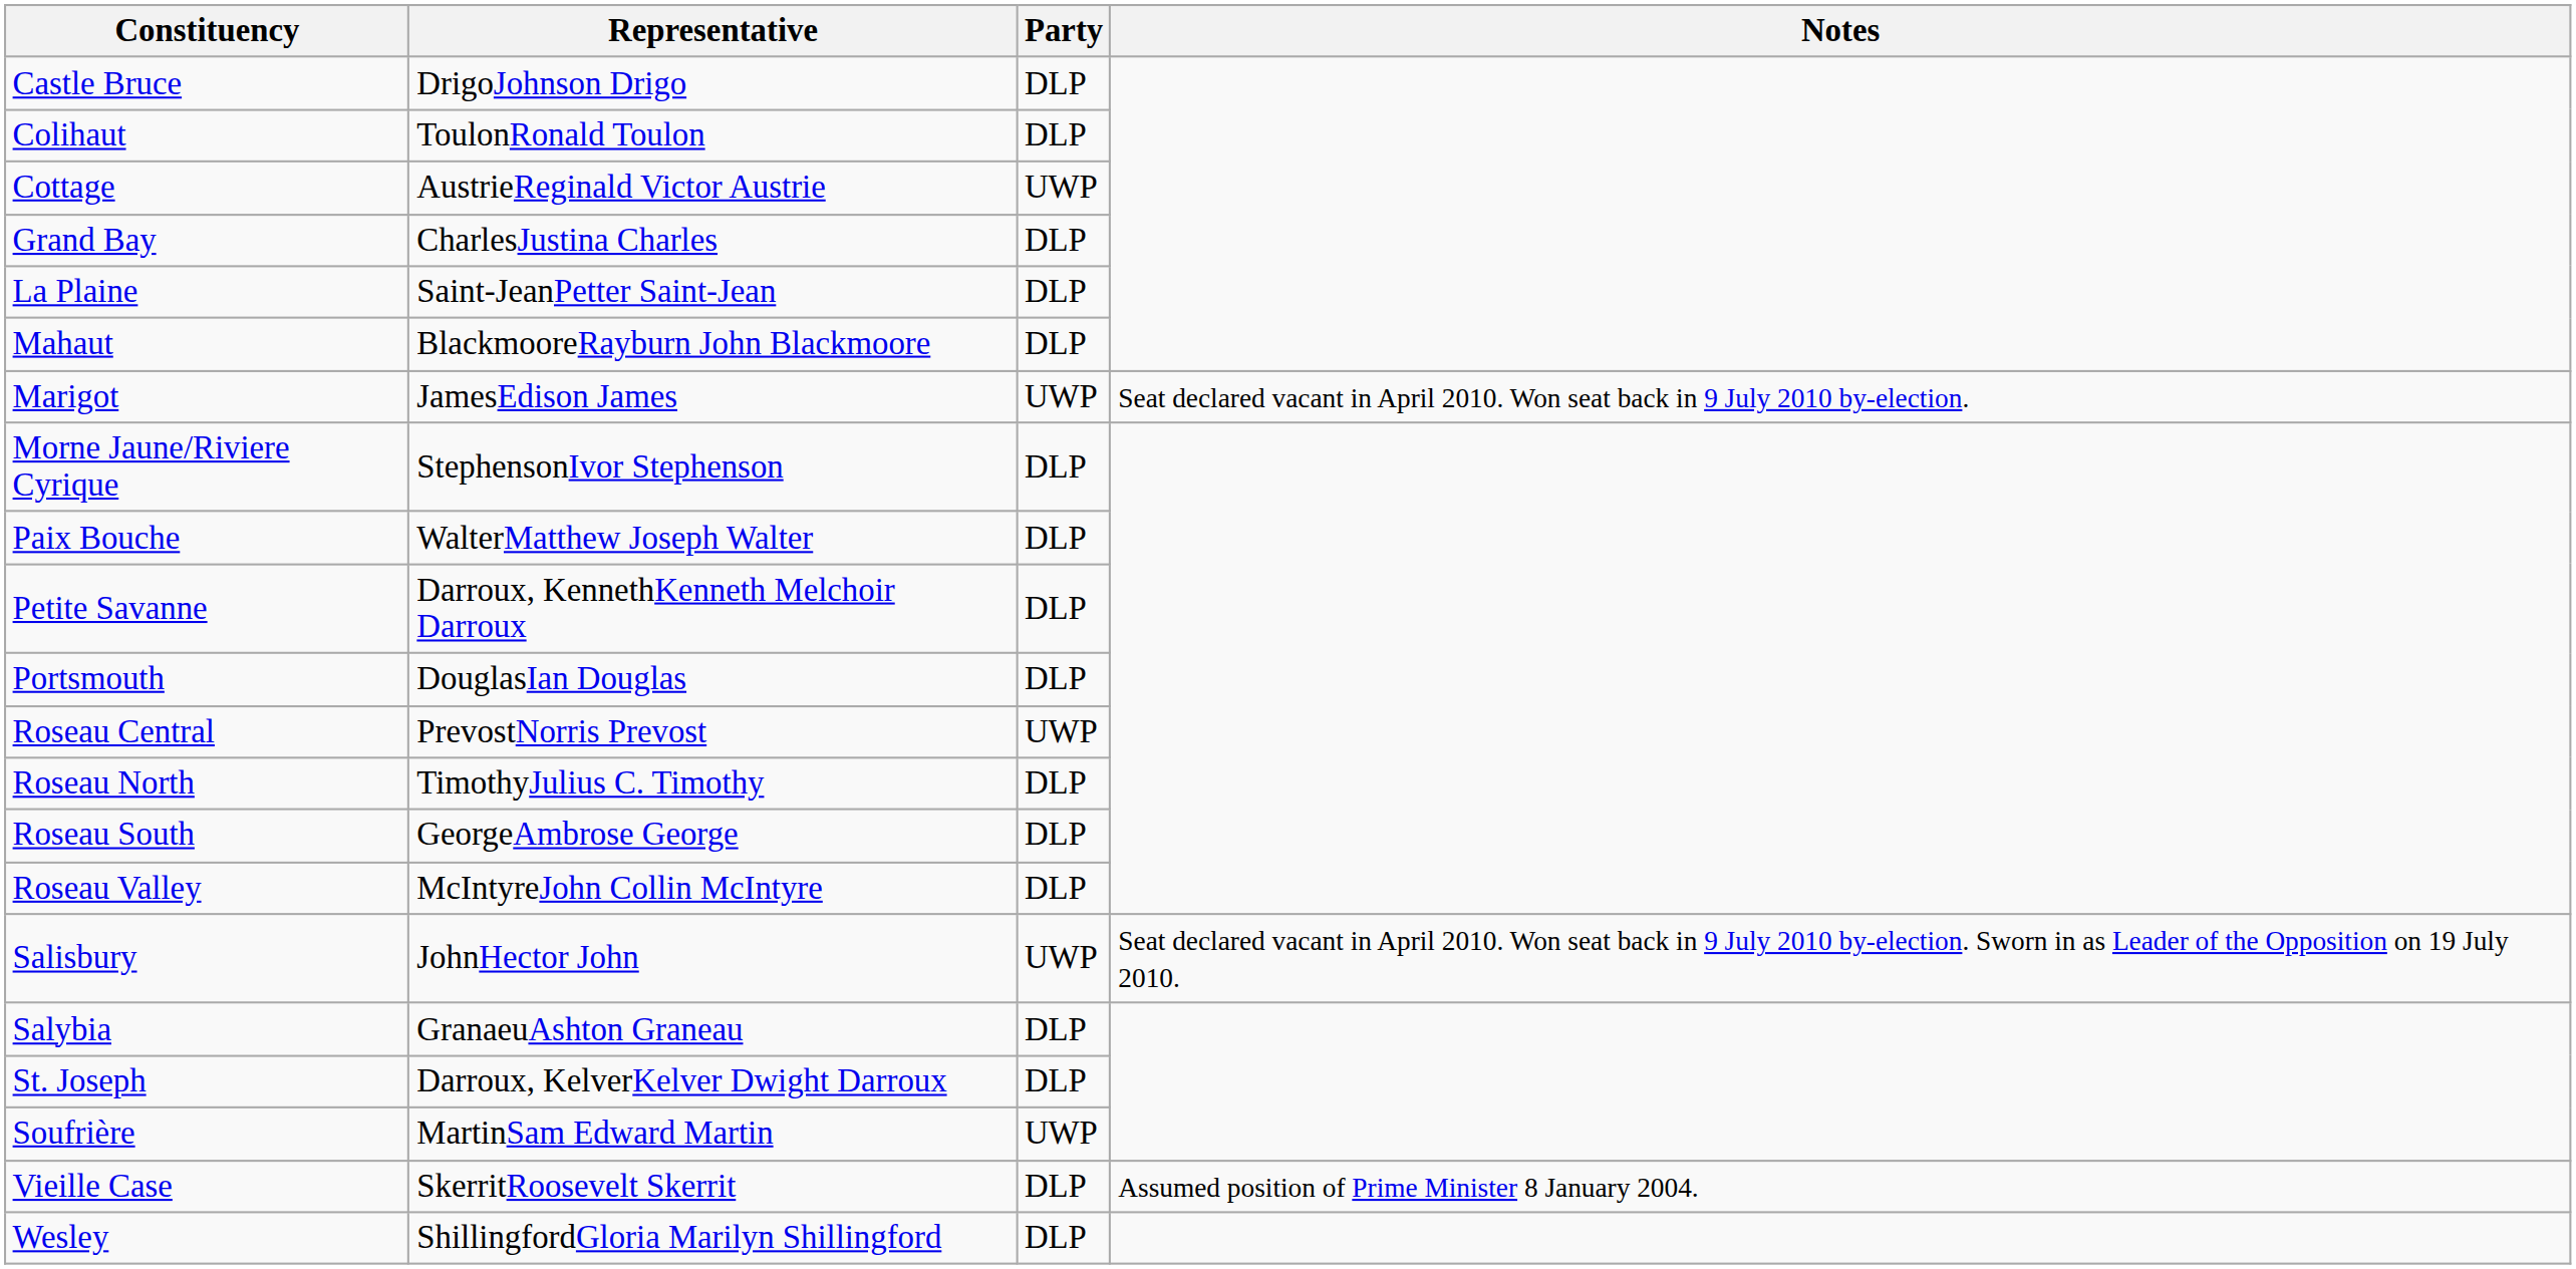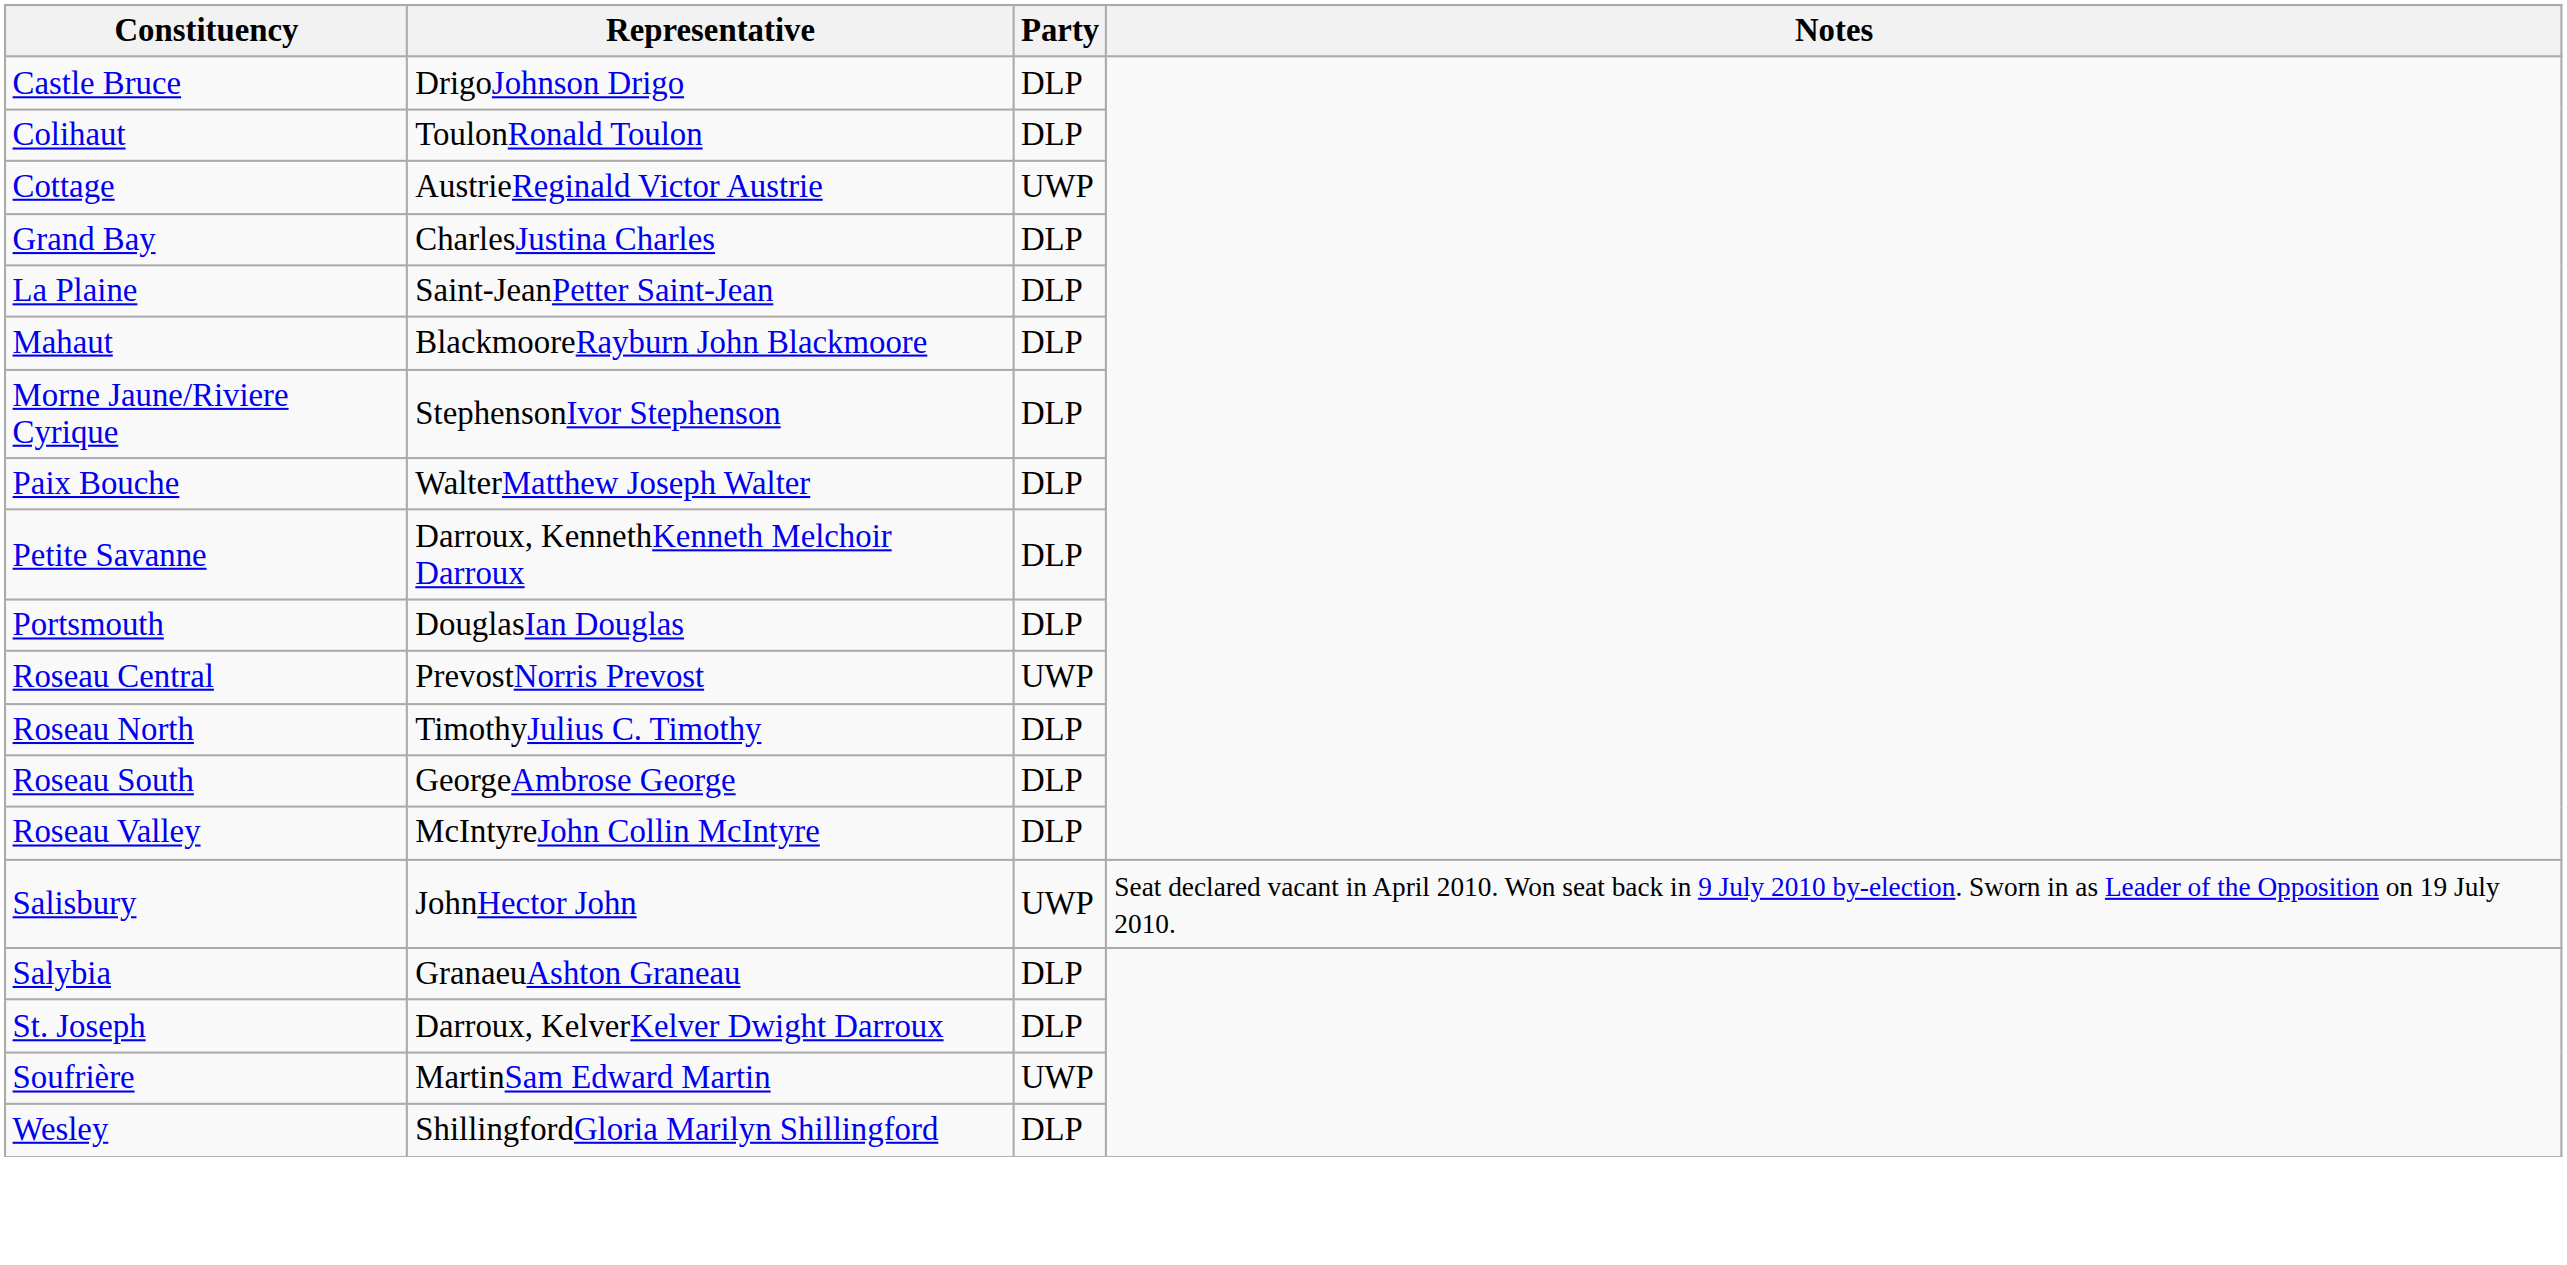- row: Marigot | JamesEdison James | UWP | Seat declared vacant in April 2010. Won seat back in 9 July 2010 by-election.
- row: Vieille Case | SkerritRoosevelt Skerrit | DLP | Assumed position of Prime Minister 8 January 2004.
